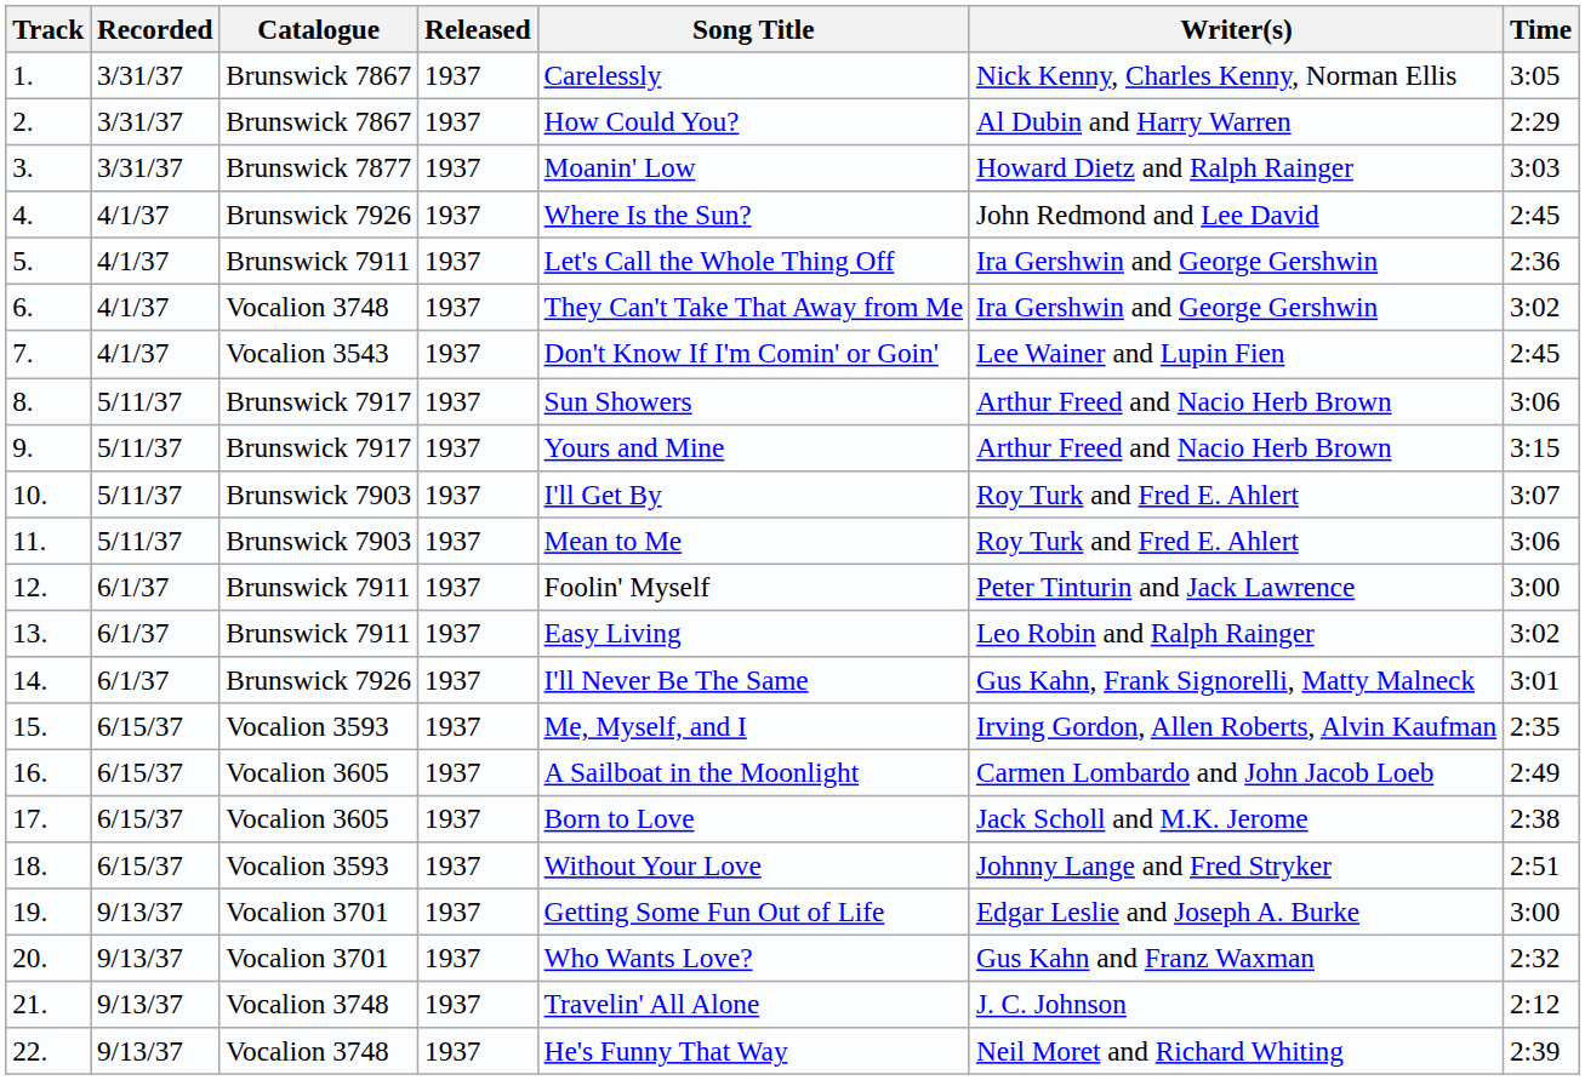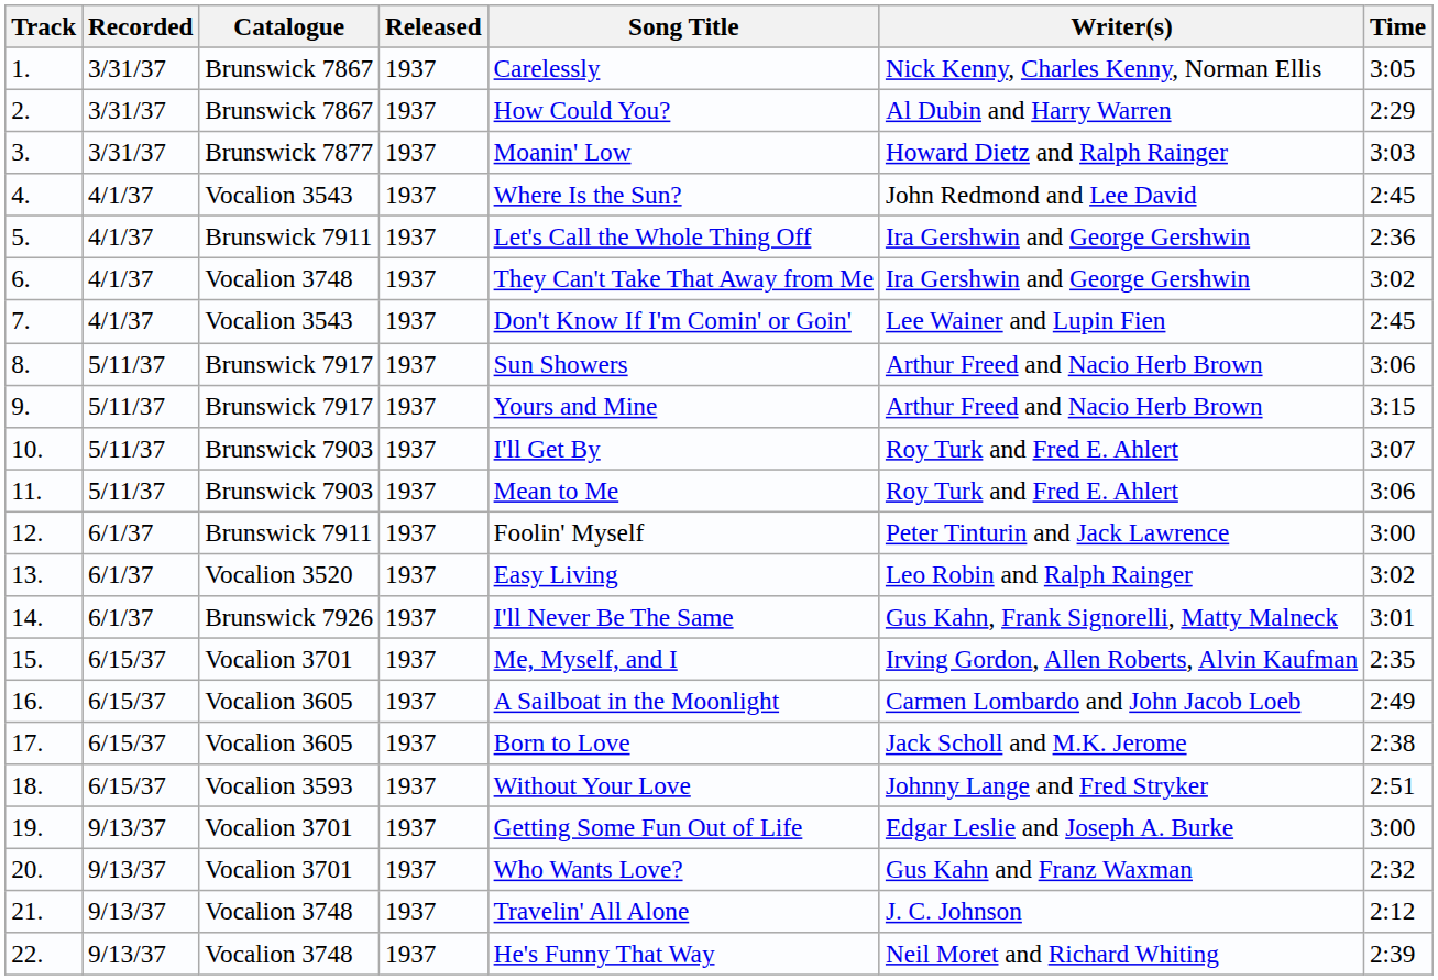4. | Catalogue: Brunswick 7926 -> Vocalion 3543
13. | Catalogue: Brunswick 7911 -> Vocalion 3520
15. | Catalogue: Vocalion 3593 -> Vocalion 3701
